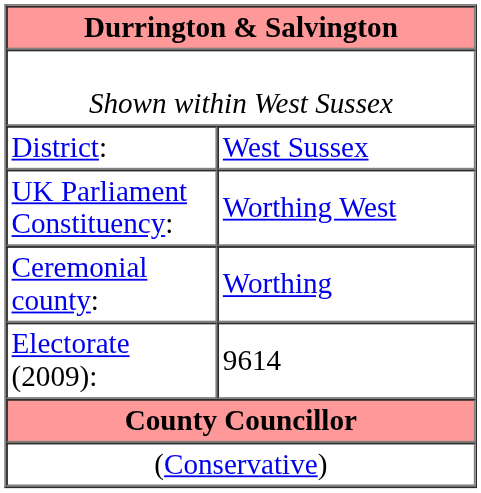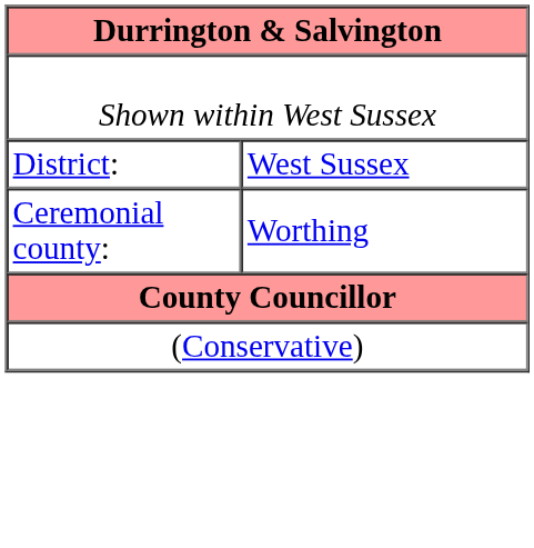- row: UK Parliament Constituency: | Worthing West
- row: Electorate (2009): | 9614
